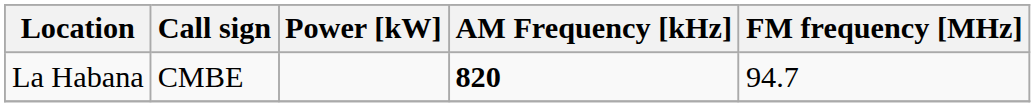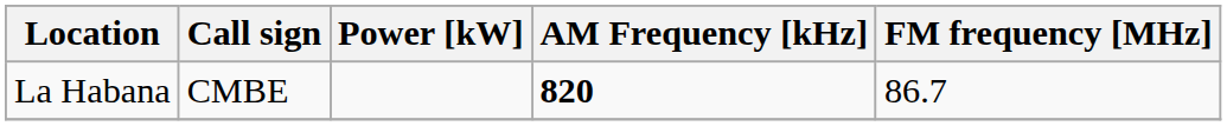La Habana | FM frequency [MHz]: 94.7 -> 86.7
